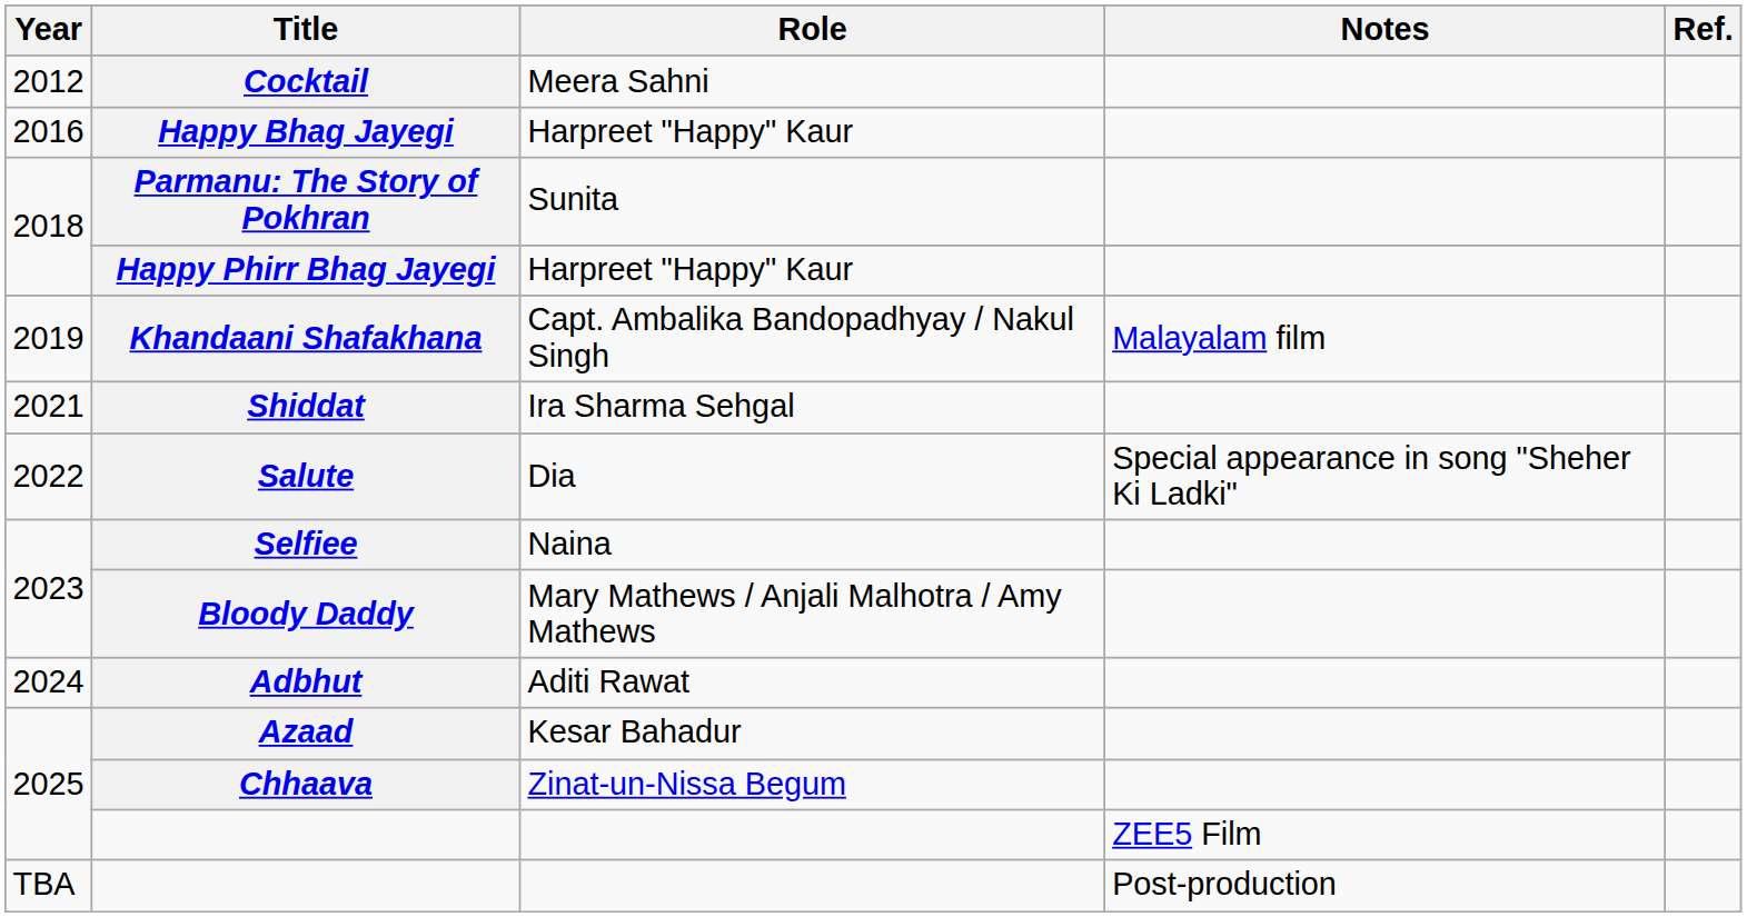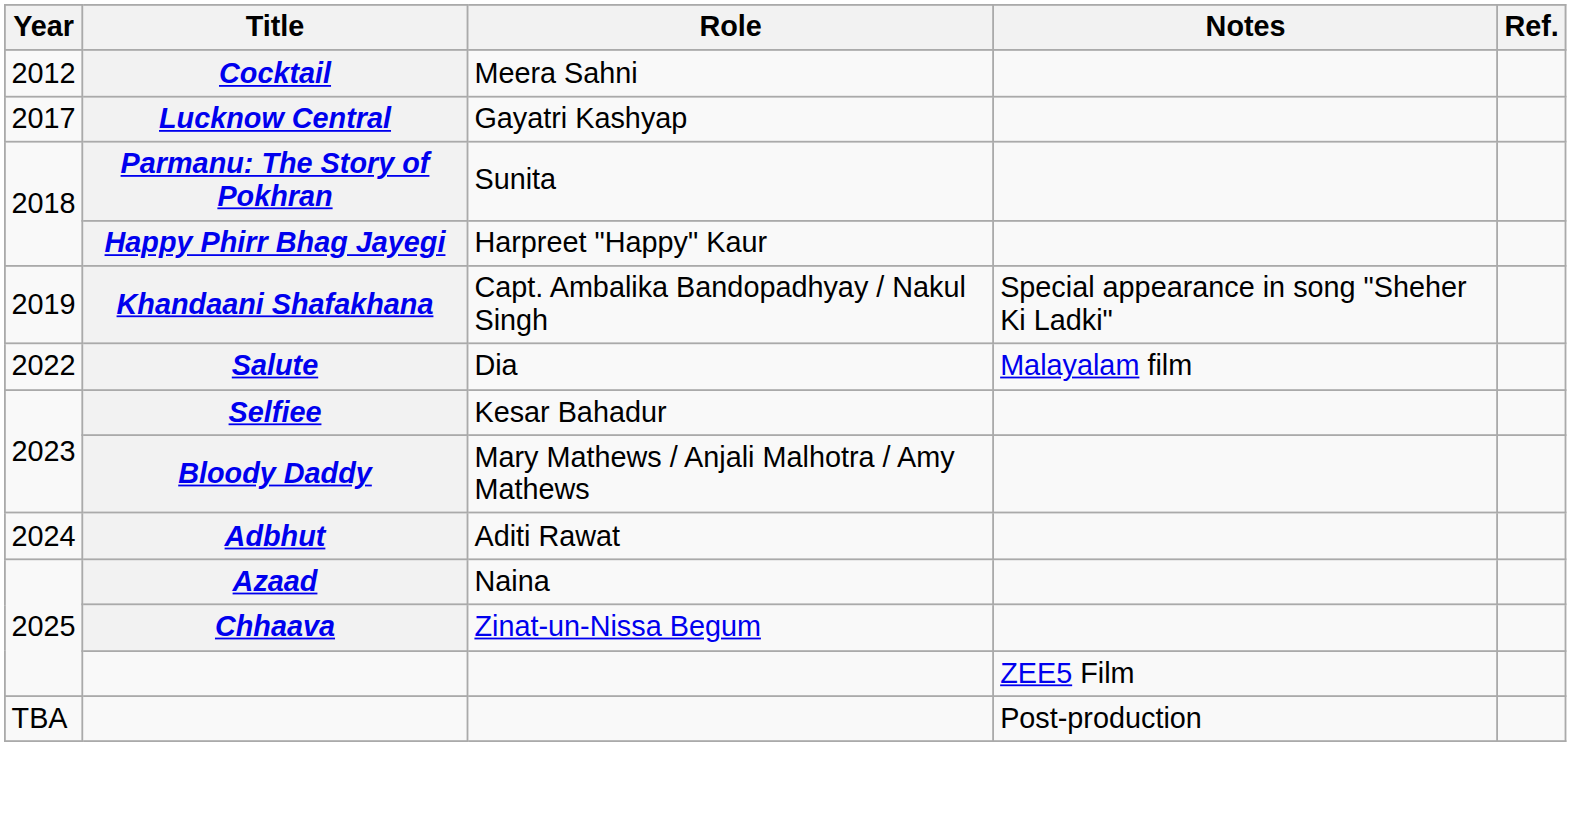- row: 2016 | Happy Bhag Jayegi | Harpreet "Happy" Kaur
+ row: 2017 | Lucknow Central | Gayatri Kashyap
Khandaani Shafakhana | Notes: Malayalam film -> Special appearance in song "Sheher Ki Ladki"
- row: 2021 | Shiddat | Ira Sharma Sehgal
Salute | Notes: Special appearance in song "Sheher Ki Ladki" -> Malayalam film
Selfiee | Role: Naina -> Kesar Bahadur
Azaad | Role: Kesar Bahadur -> Naina
